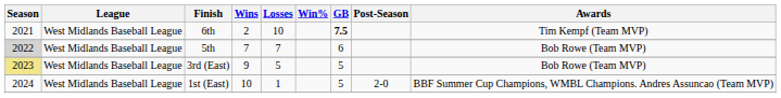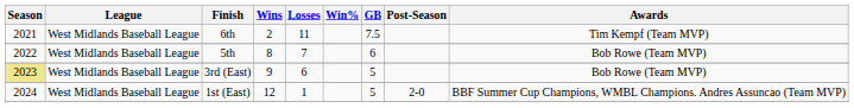6th | Losses: 10 -> 11
6th | GB: bold -> normal
5th | Season: lightgrey background -> no background
5th | Wins: 7 -> 8
3rd (East) | Losses: 5 -> 6
1st (East) | Wins: 10 -> 12
